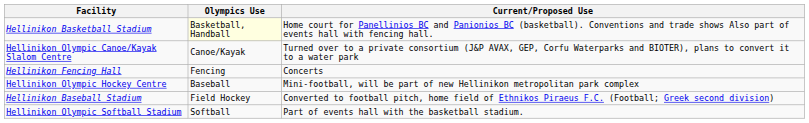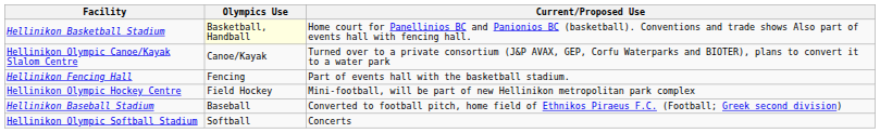Hellinikon Fencing Hall | Current/Proposed Use: Concerts -> Part of events hall with the basketball stadium.
Hellinikon Olympic Hockey Centre | Olympics Use: Baseball -> Field Hockey
Hellinikon Baseball Stadium | Olympics Use: Field Hockey -> Baseball
Hellinikon Olympic Softball Stadium | Current/Proposed Use: Part of events hall with the basketball stadium. -> Concerts
